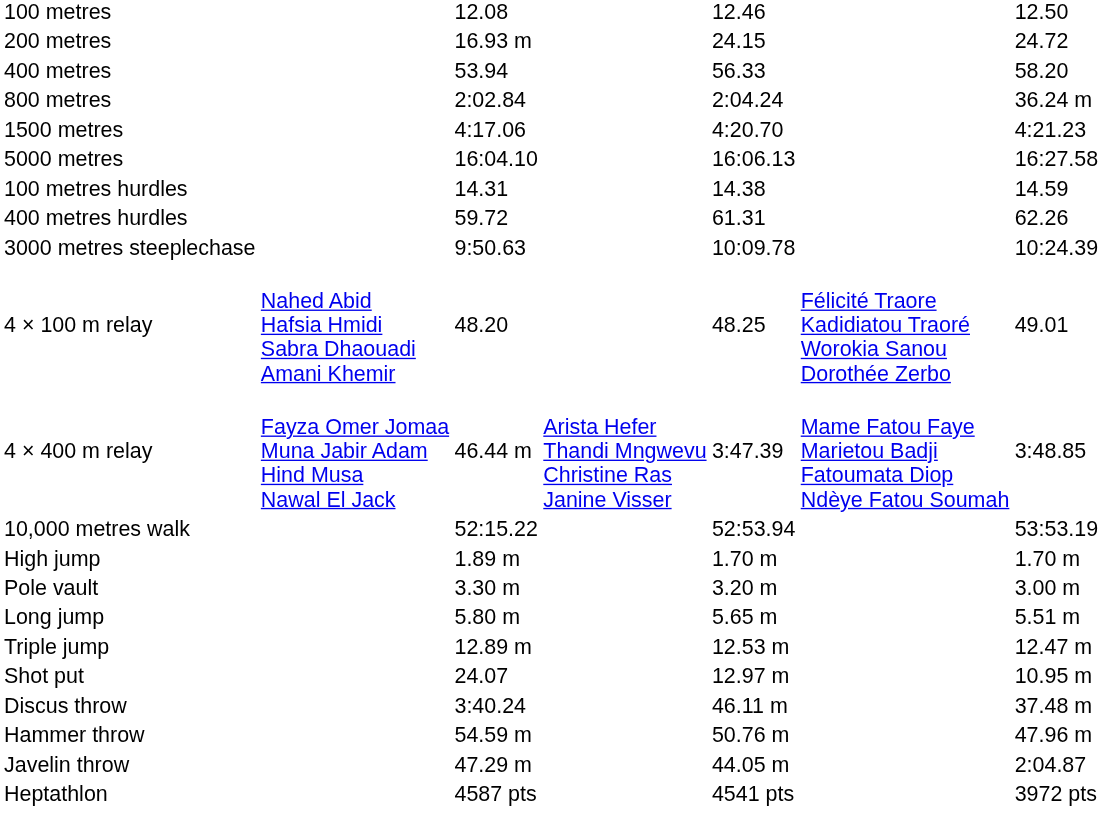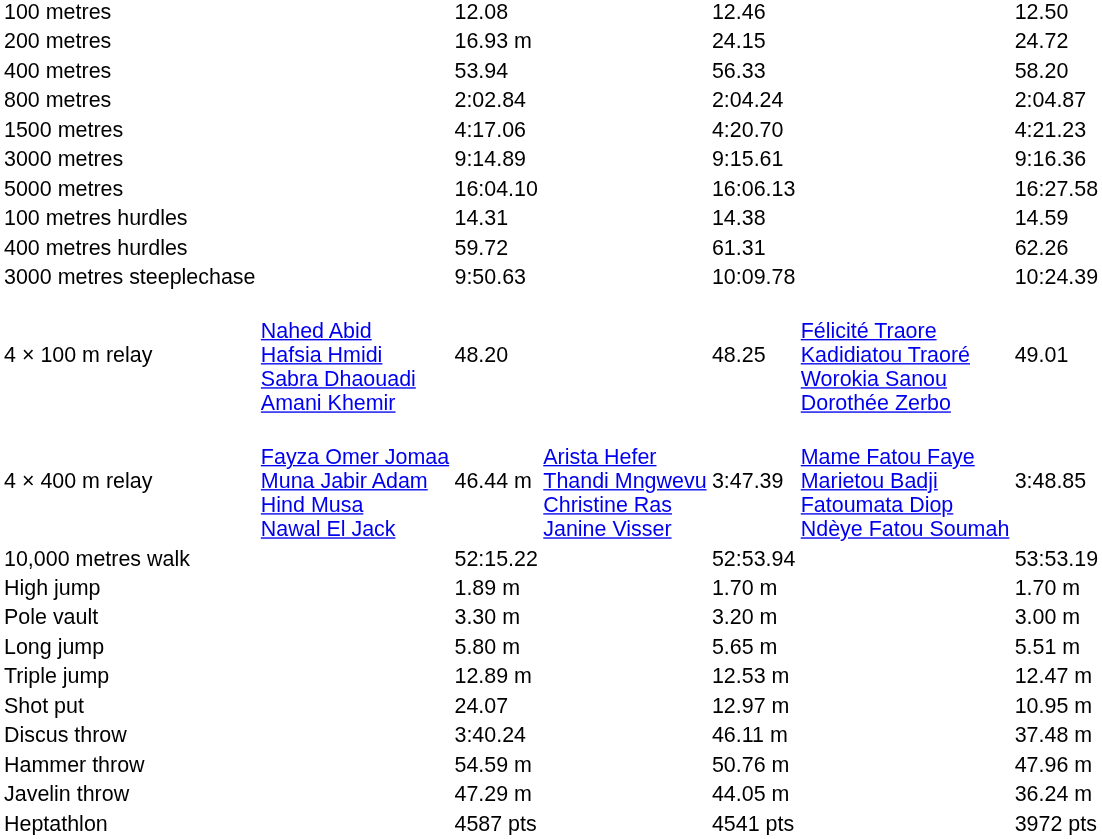800 metres | column 7: 36.24 m -> 2:04.87
+ row: 3000 metres | 9:14.89 | 9:15.61 | 9:16.36
Javelin throw | column 7: 2:04.87 -> 36.24 m
